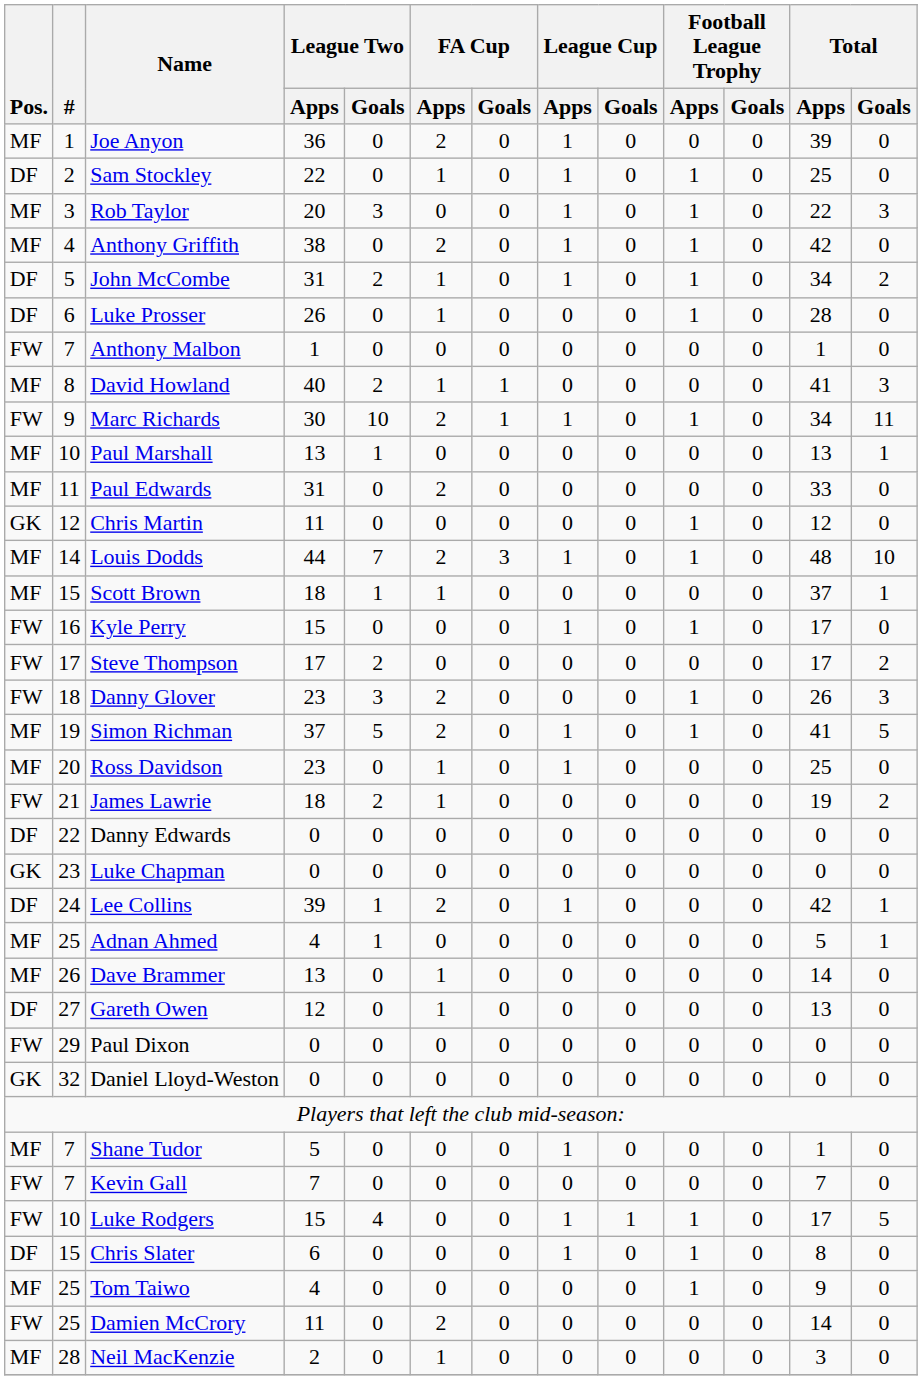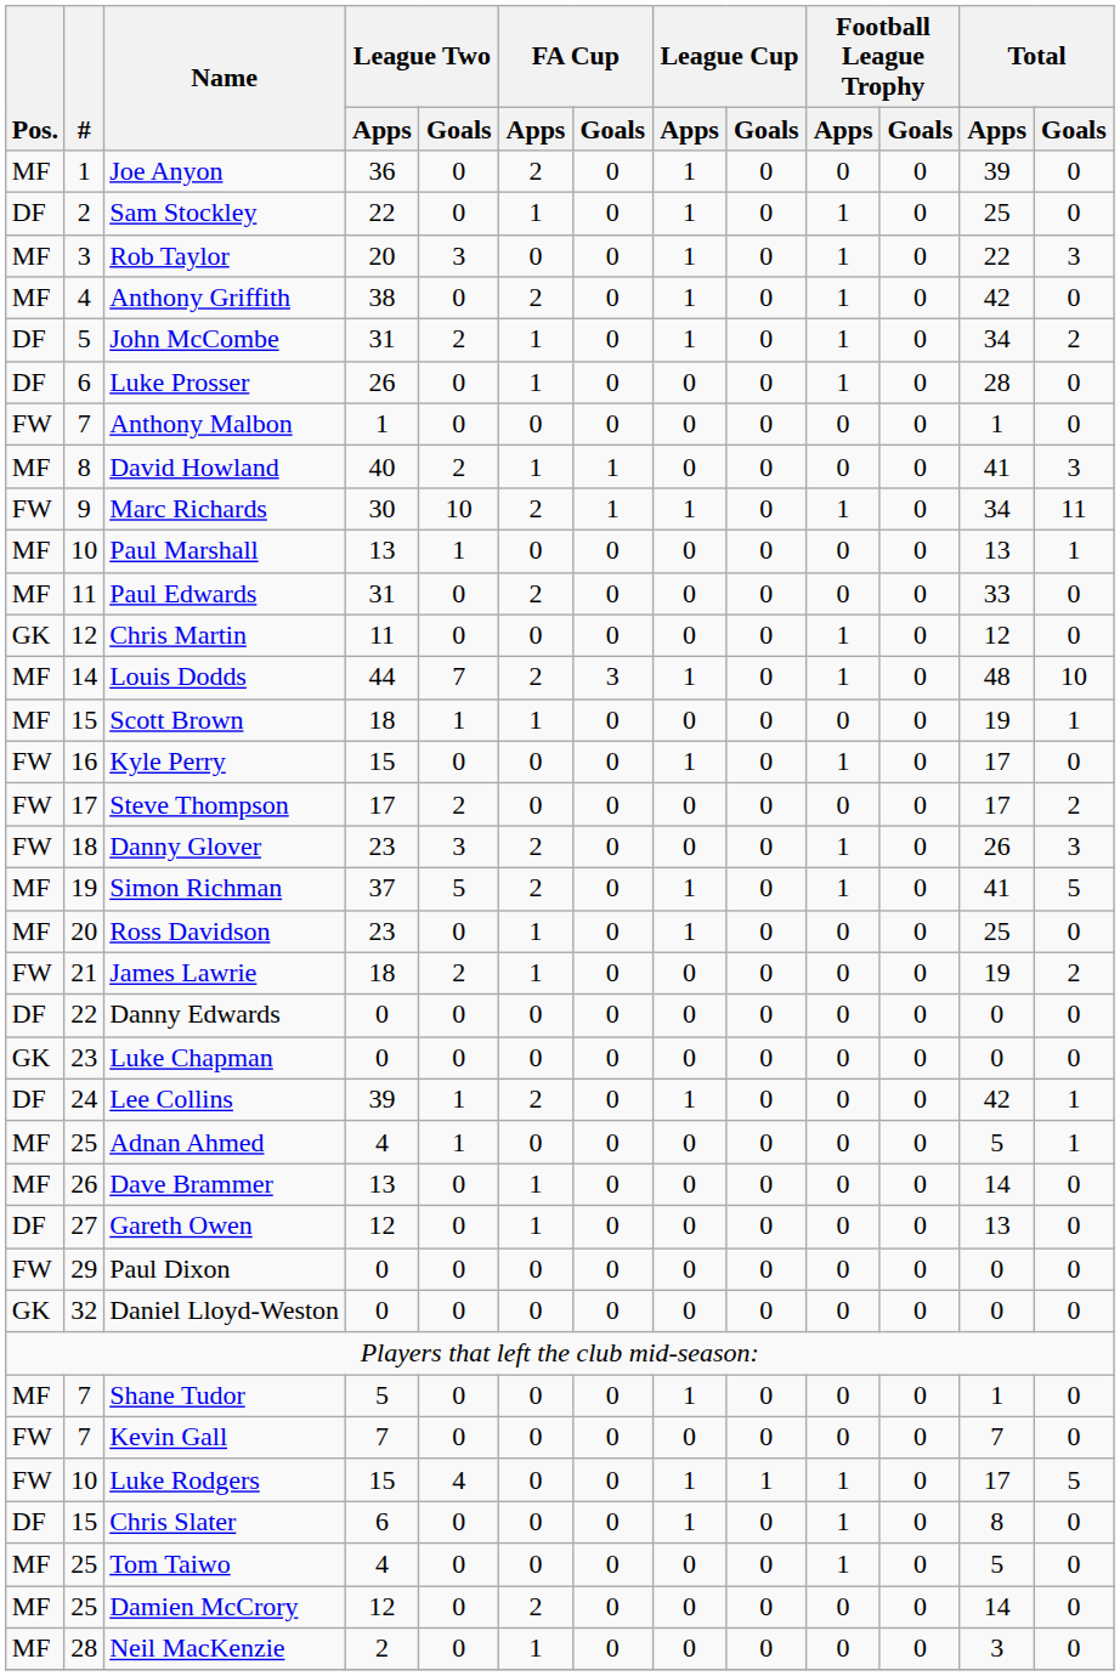Scott Brown | Total / Apps: 37 -> 19
Tom Taiwo | Total / Apps: 9 -> 5
Damien McCrory | Pos.: FW -> MF
Damien McCrory | League Two / Apps: 11 -> 12
